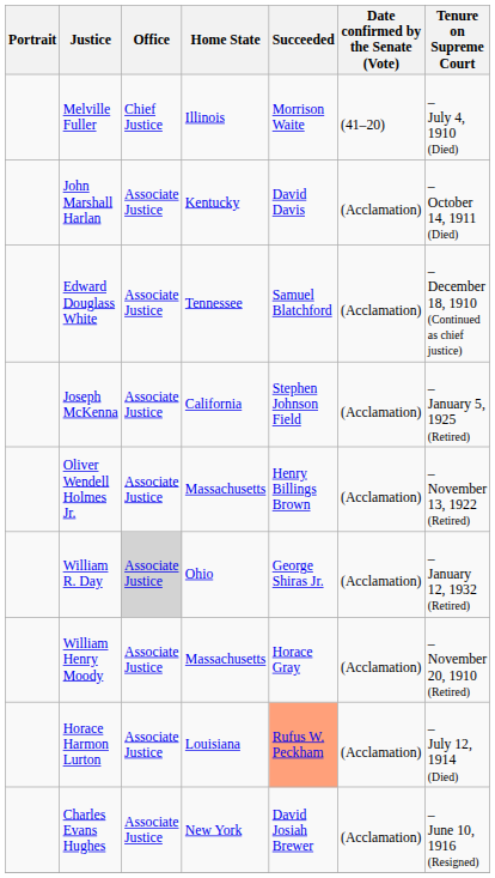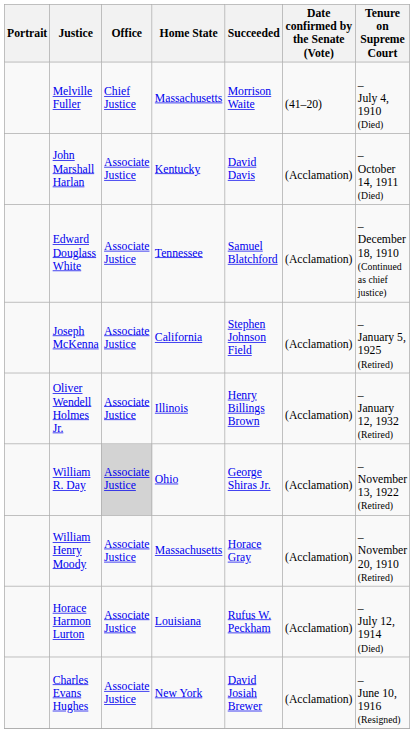Melville Fuller | Home State: Illinois -> Massachusetts
Oliver Wendell Holmes Jr. | Home State: Massachusetts -> Illinois
Oliver Wendell Holmes Jr. | Tenure on Supreme Court: – November 13, 1922 (Retired) -> – January 12, 1932 (Retired)
William R. Day | Tenure on Supreme Court: – January 12, 1932 (Retired) -> – November 13, 1922 (Retired)
Horace Harmon Lurton | Succeeded: lightsalmon background -> no background
